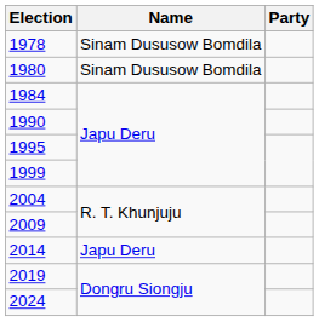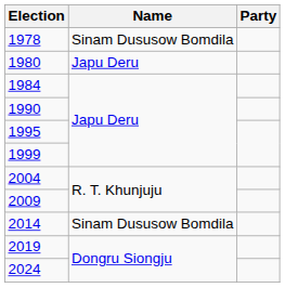1980 | Name: Sinam Dususow Bomdila -> Japu Deru
2014 | Name: Japu Deru -> Sinam Dususow Bomdila
